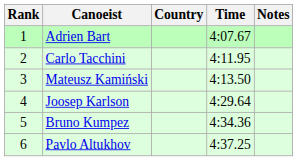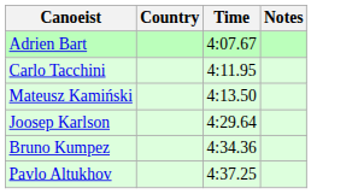- column: Rank | 1 | 2 | 3 | 4 | 5 | 6
